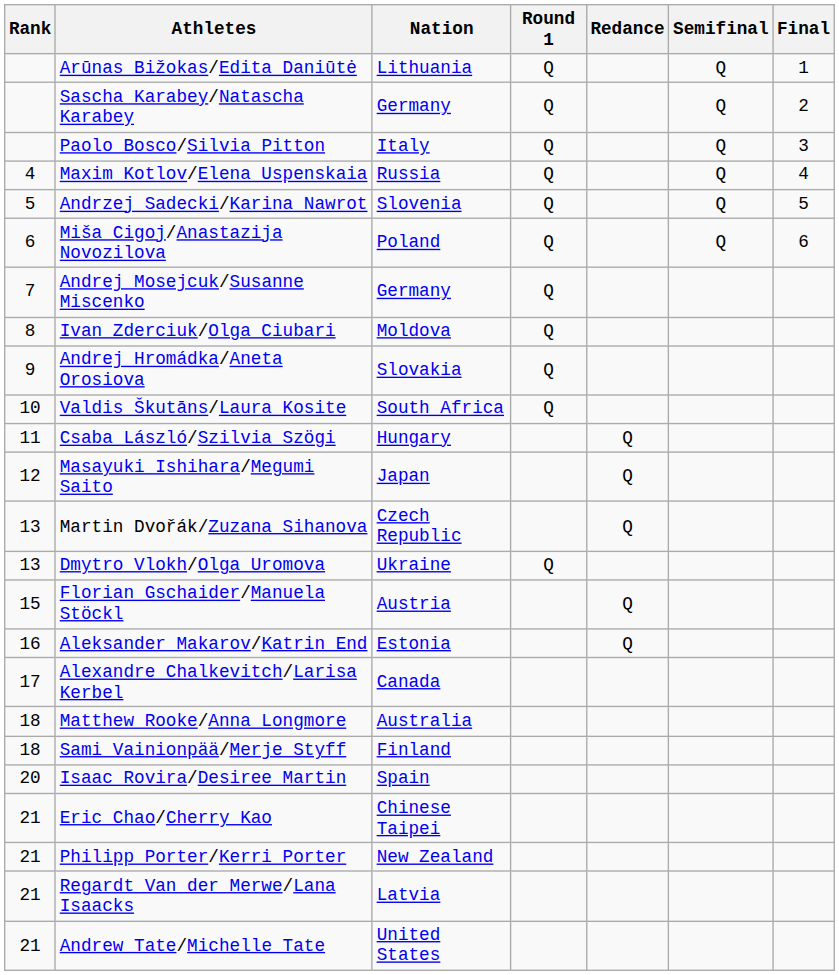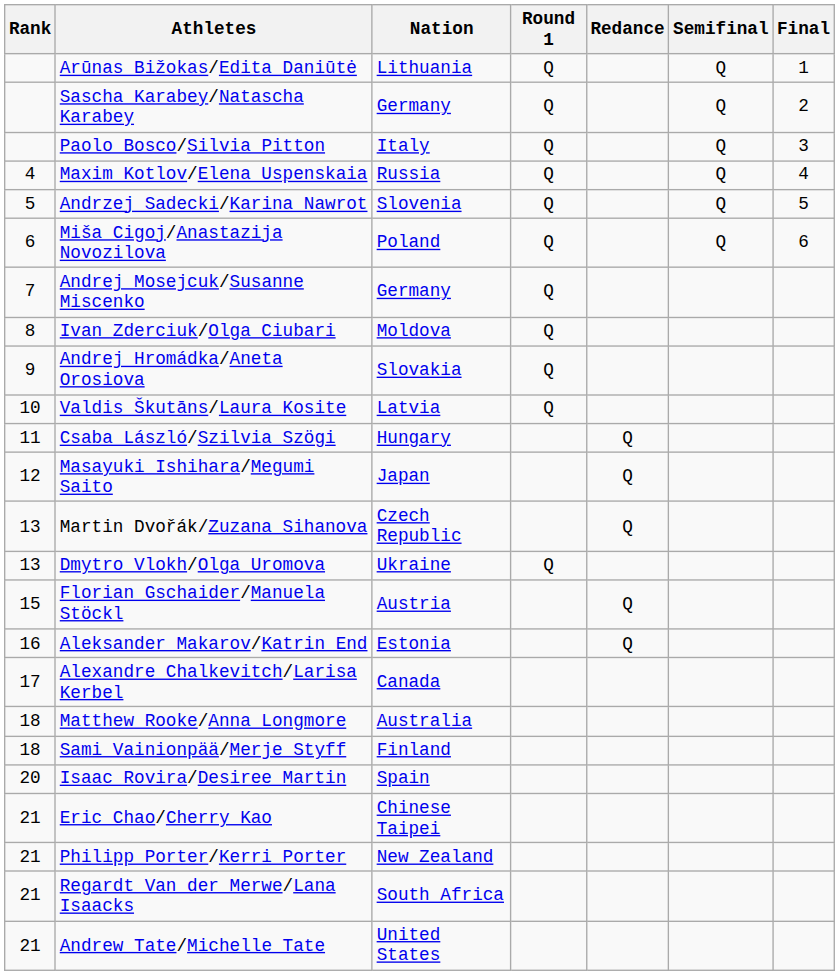Valdis Škutāns/Laura Kosite | Nation: South Africa -> Latvia
Regardt Van der Merwe/Lana Isaacks | Nation: Latvia -> South Africa
